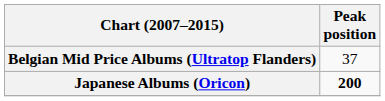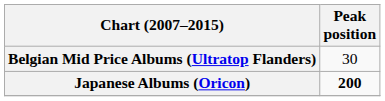Belgian Mid Price Albums (Ultratop Flanders) | Peak position: 37 -> 30
